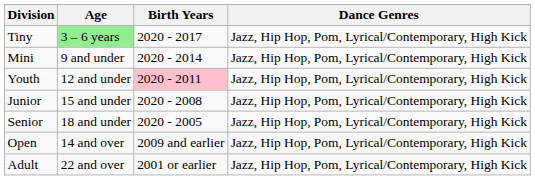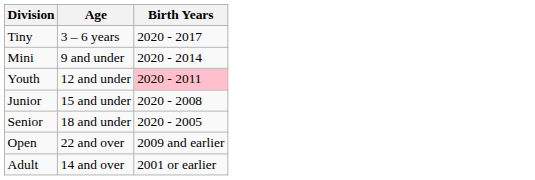- column: Dance Genres | Jazz, Hip Hop, Pom, Lyrical/Contemporary, High Kick | Jazz, Hip Hop, Pom, Lyrical/Contemporary, High Kick | Jazz, Hip Hop, Pom, Lyrical/Contemporary, High Kick | Jazz, Hip Hop, Pom, Lyrical/Contemporary, High Kick | Jazz, Hip Hop, Pom, Lyrical/Contemporary, High Kick | Jazz, Hip Hop, Pom, Lyrical/Contemporary, High Kick | Jazz, Hip Hop, Pom, Lyrical/Contemporary, High Kick
Tiny | Age: lightgreen background -> no background
Open | Age: 14 and over -> 22 and over
Adult | Age: 22 and over -> 14 and over
